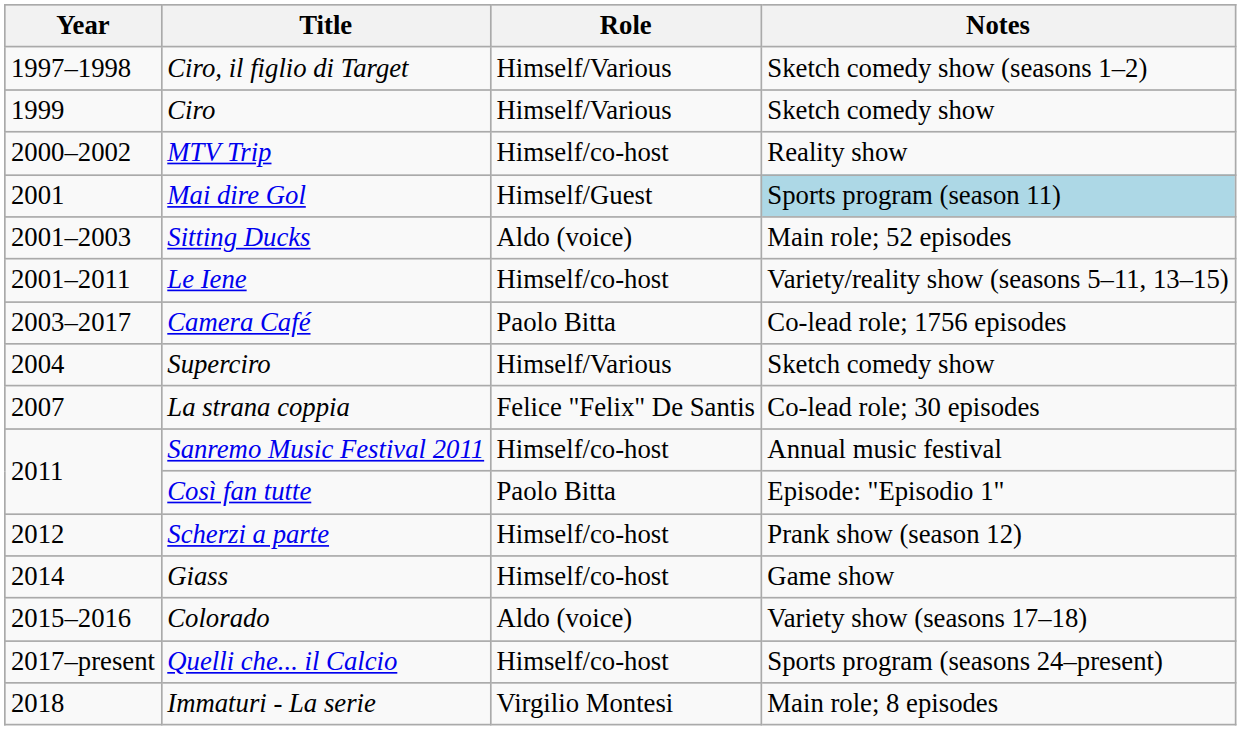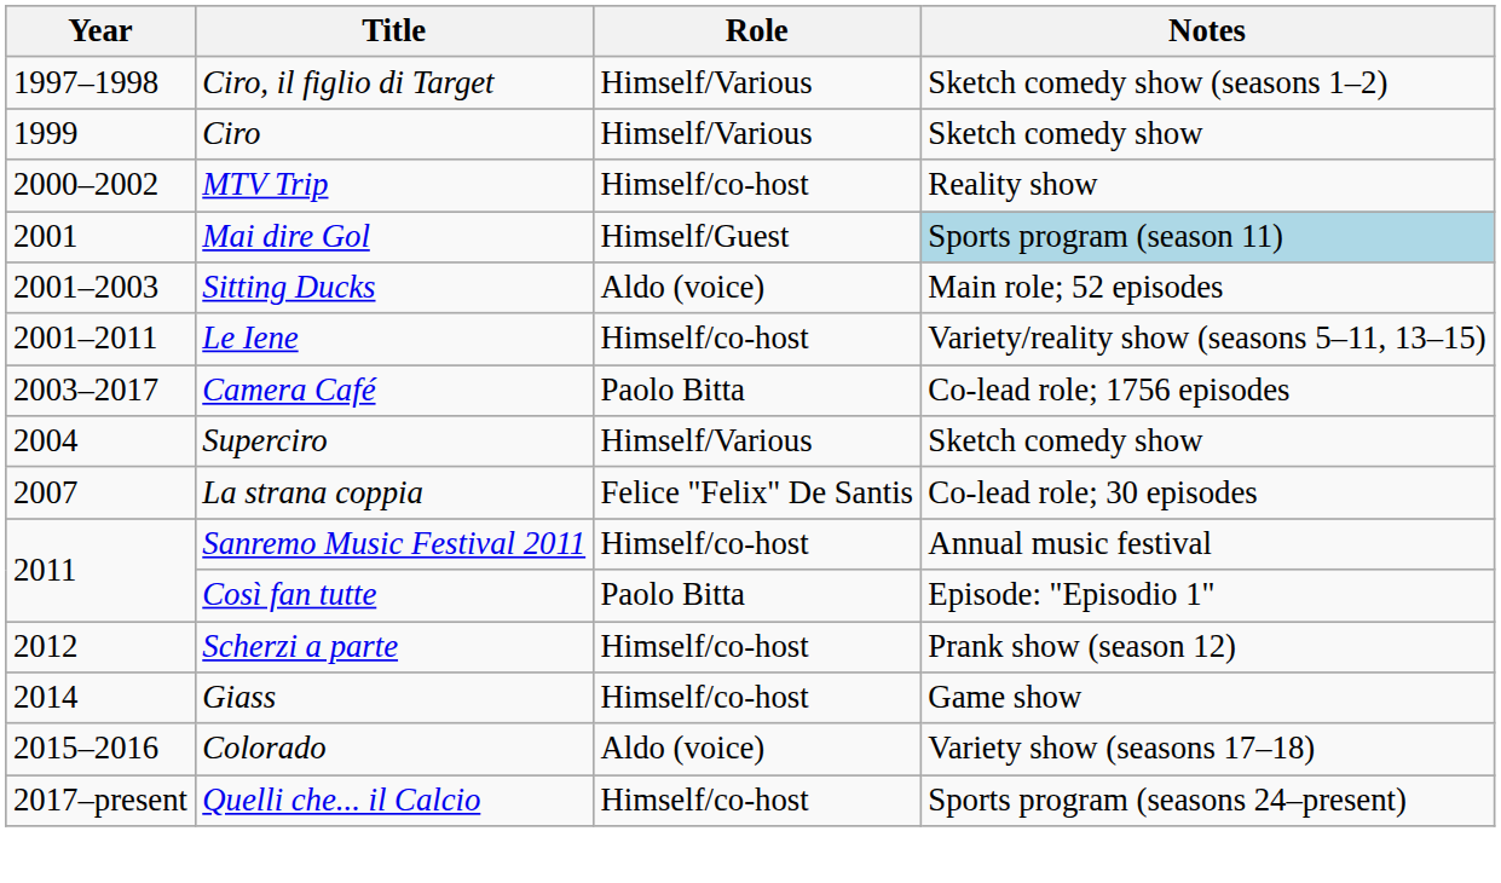- row: 2018 | Immaturi - La serie | Virgilio Montesi | Main role; 8 episodes
